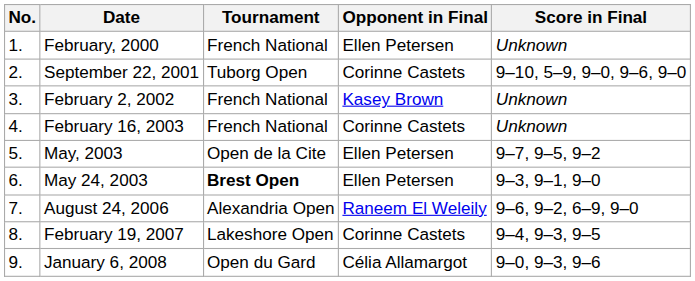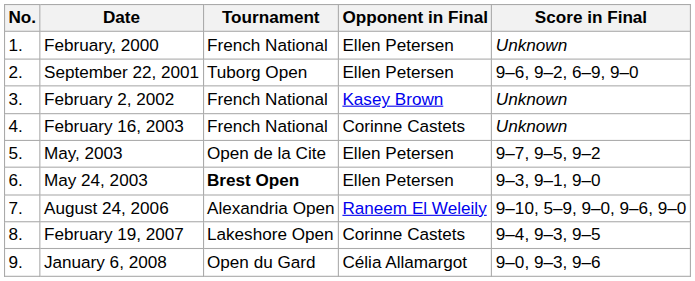September 22, 2001 | Opponent in Final: Corinne Castets -> Ellen Petersen
September 22, 2001 | Score in Final: 9–10, 5–9, 9–0, 9–6, 9–0 -> 9–6, 9–2, 6–9, 9–0
August 24, 2006 | Score in Final: 9–6, 9–2, 6–9, 9–0 -> 9–10, 5–9, 9–0, 9–6, 9–0
